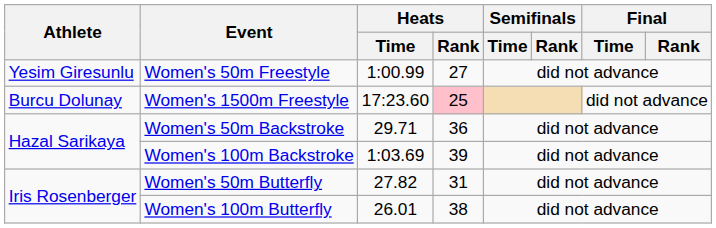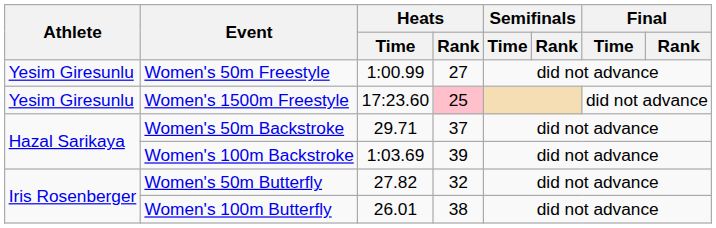Women's 1500m Freestyle | Athlete: Burcu Dolunay -> Yesim Giresunlu
Women's 50m Backstroke | Heats / Rank: 36 -> 37
Women's 50m Butterfly | Heats / Rank: 31 -> 32
